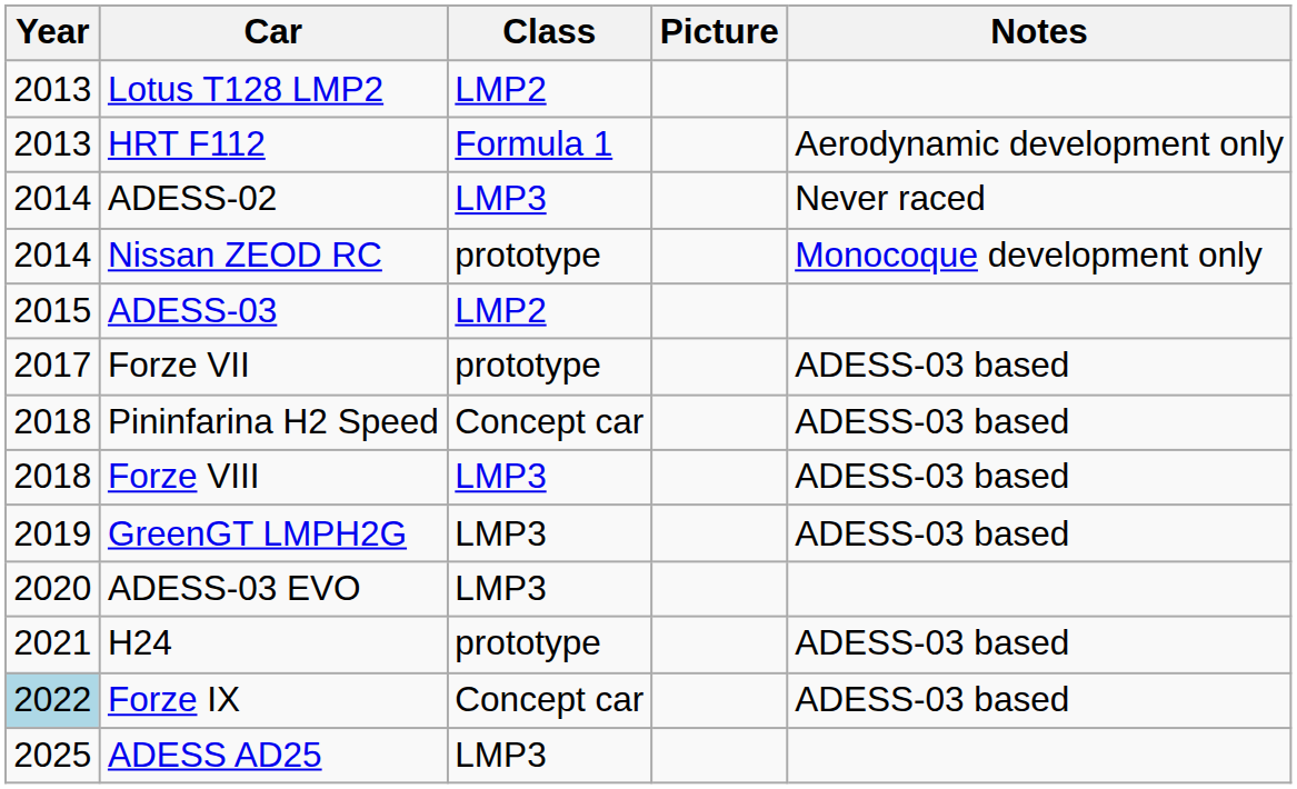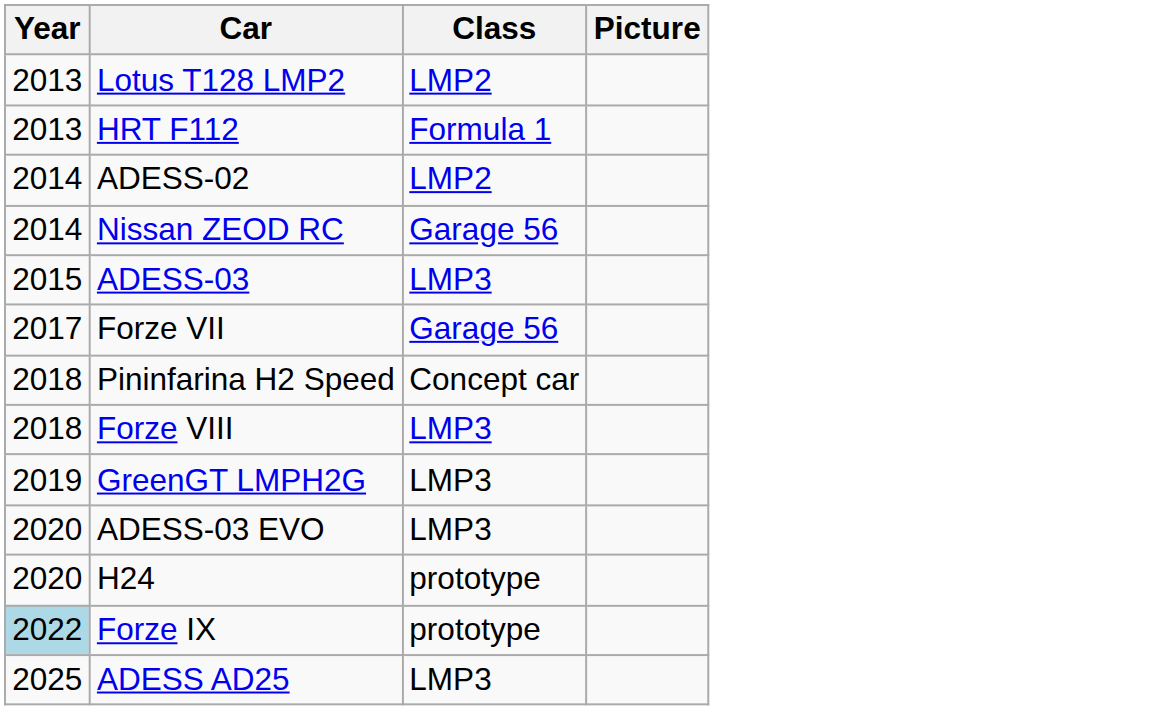- column: Notes | Aerodynamic development only | Never raced | Monocoque development only | ADESS-03 based | ADESS-03 based | ADESS-03 based | ADESS-03 based | ADESS-03 based | ADESS-03 based
ADESS-02 | Class: LMP3 -> LMP2
Nissan ZEOD RC | Class: prototype -> Garage 56
ADESS-03 | Class: LMP2 -> LMP3
Forze VII | Class: prototype -> Garage 56
H24 | Year: 2021 -> 2020
Forze IX | Class: Concept car -> prototype
